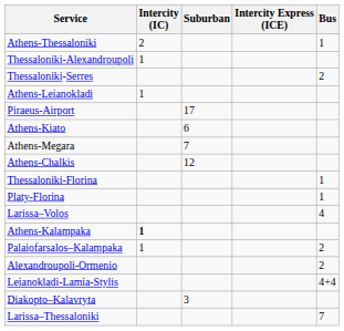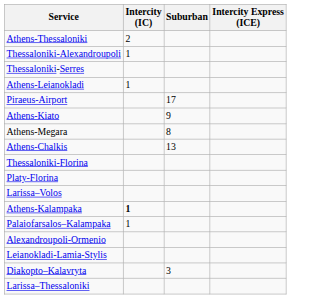- column: Bus | 1 | 2 | 1 | 1 | 4 | 2 | 2 | 4+4 | 7
Athens-Kiato | Suburban: 6 -> 9
Athens-Megara | Suburban: 7 -> 8
Athens-Chalkis | Suburban: 12 -> 13
